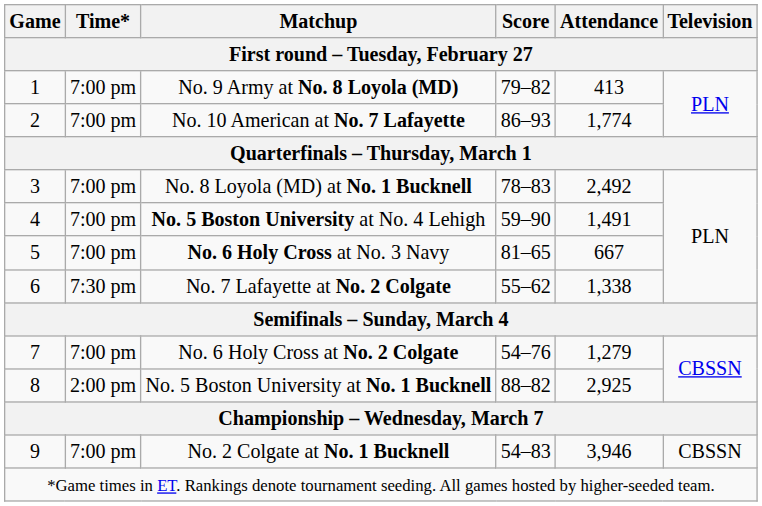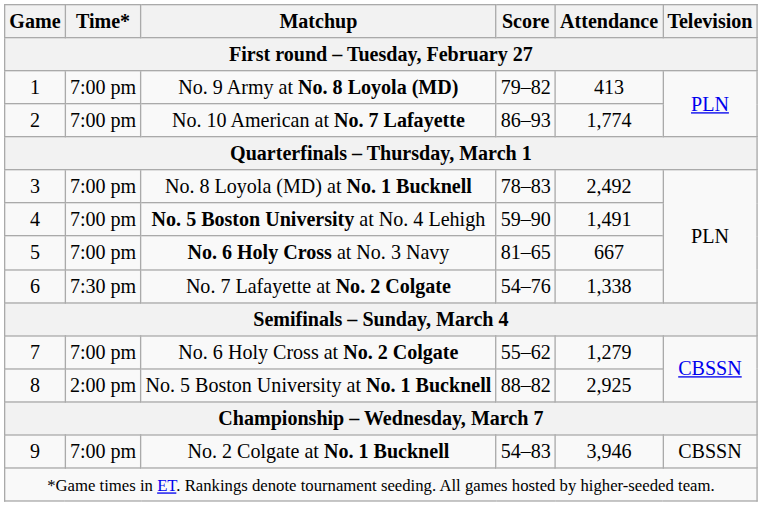No. 7 Lafayette at No. 2 Colgate | Score: 55–62 -> 54–76
No. 6 Holy Cross at No. 2 Colgate | Score: 54–76 -> 55–62
